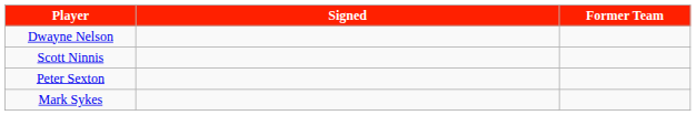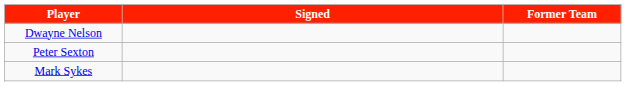- row: Scott Ninnis
